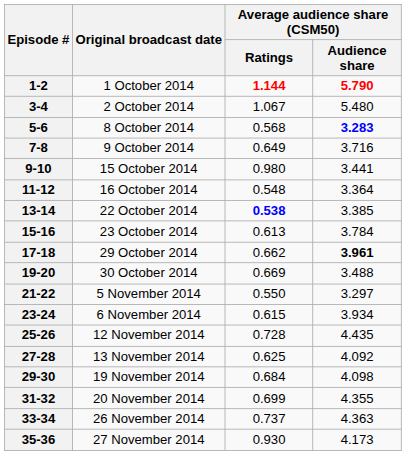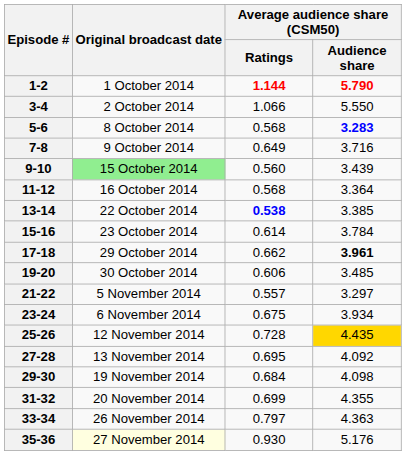3-4 | Average audience share (CSM50) / Ratings: 1.067 -> 1.066
3-4 | Average audience share (CSM50) / Audience share: 5.480 -> 5.550
9-10 | Original broadcast date: no background -> lightgreen background
9-10 | Average audience share (CSM50) / Ratings: 0.980 -> 0.560
9-10 | Average audience share (CSM50) / Audience share: 3.441 -> 3.439
11-12 | Average audience share (CSM50) / Ratings: 0.548 -> 0.568
15-16 | Average audience share (CSM50) / Ratings: 0.613 -> 0.614
19-20 | Average audience share (CSM50) / Ratings: 0.669 -> 0.606
19-20 | Average audience share (CSM50) / Audience share: 3.488 -> 3.485
21-22 | Average audience share (CSM50) / Ratings: 0.550 -> 0.557
23-24 | Average audience share (CSM50) / Ratings: 0.615 -> 0.675
25-26 | Average audience share (CSM50) / Audience share: no background -> gold background
27-28 | Average audience share (CSM50) / Ratings: 0.625 -> 0.695
33-34 | Average audience share (CSM50) / Ratings: 0.737 -> 0.797
35-36 | Original broadcast date: no background -> lightyellow background
35-36 | Average audience share (CSM50) / Audience share: 4.173 -> 5.176
